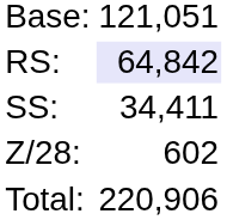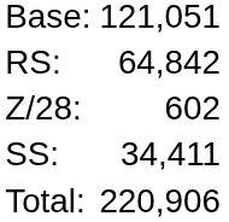RS: | column 2: lavender background -> no background
rows swapped: SS: <-> Z/28:
